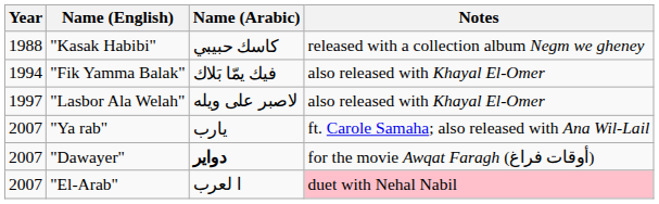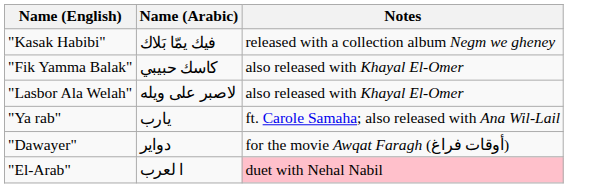- column: Year | 1988 | 1994 | 1997 | 2007 | 2007 | 2007
"Kasak Habibi" | Name (Arabic): كاسك حبيبي -> فيك يمّا بَلاك
"Fik Yamma Balak" | Name (Arabic): فيك يمّا بَلاك -> كاسك حبيبي
"Dawayer" | Name (Arabic): bold -> normal
